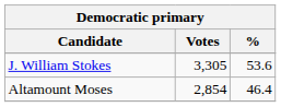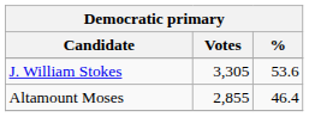Altamount Moses | Votes: 2,854 -> 2,855
